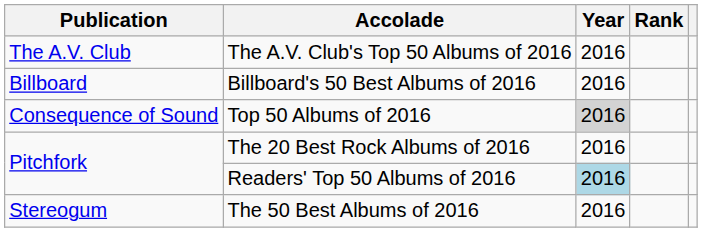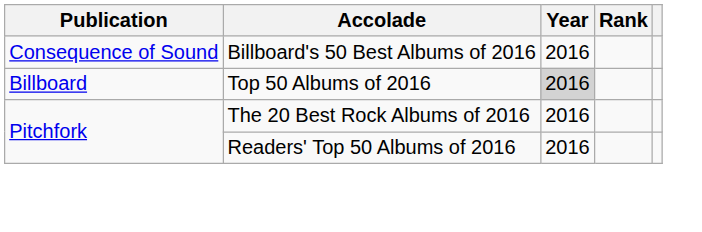- row: The A.V. Club | The A.V. Club's Top 50 Albums of 2016 | 2016
Billboard's 50 Best Albums of 2016 | Publication: Billboard -> Consequence of Sound
Top 50 Albums of 2016 | Publication: Consequence of Sound -> Billboard
Readers' Top 50 Albums of 2016 | Year: lightblue background -> no background
- row: Stereogum | The 50 Best Albums of 2016 | 2016
